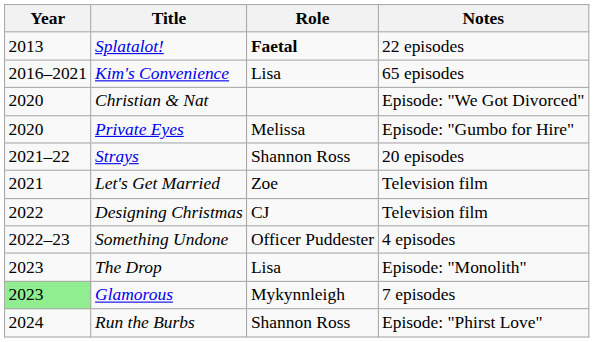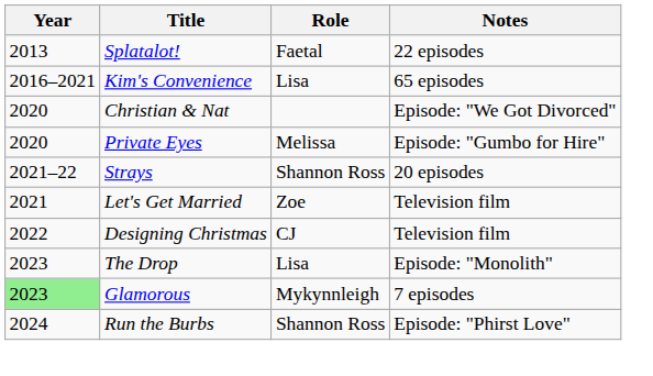Splatalot! | Role: bold -> normal
- row: 2022–23 | Something Undone | Officer Puddester | 4 episodes
